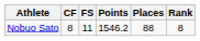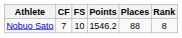Nobuo Sato | CF: 8 -> 7
Nobuo Sato | FS: 11 -> 10
